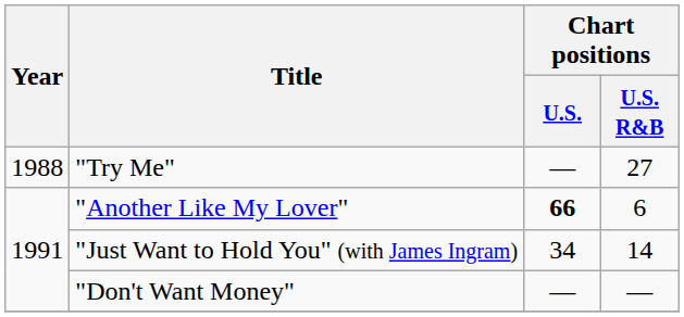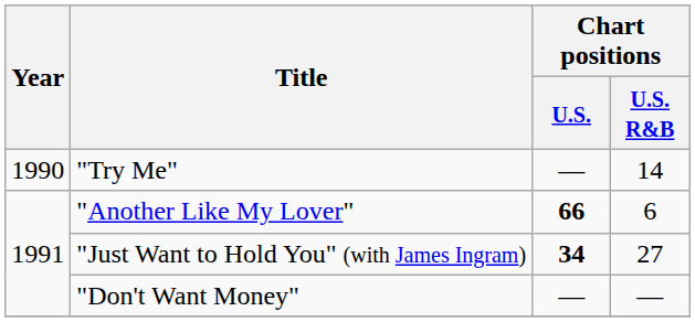"Try Me" | Year: 1988 -> 1990
"Try Me" | Chart positions / U.S. R&B: 27 -> 14
"Just Want to Hold You" (with James Ingram) | Chart positions / U.S.: normal -> bold
"Just Want to Hold You" (with James Ingram) | Chart positions / U.S. R&B: 14 -> 27
